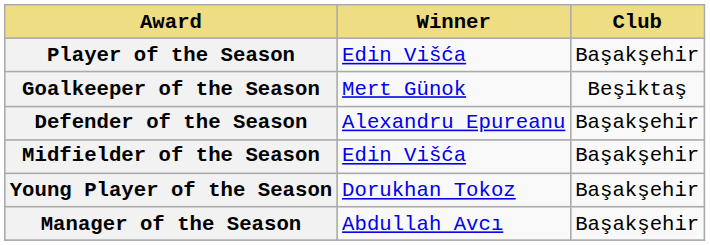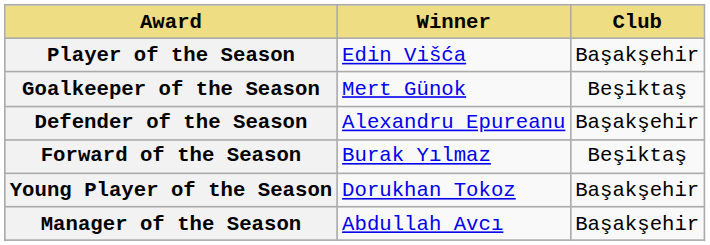- row: Midfielder of the Season | Edin Višća | Başakşehir
+ row: Forward of the Season | Burak Yılmaz | Beşiktaş
